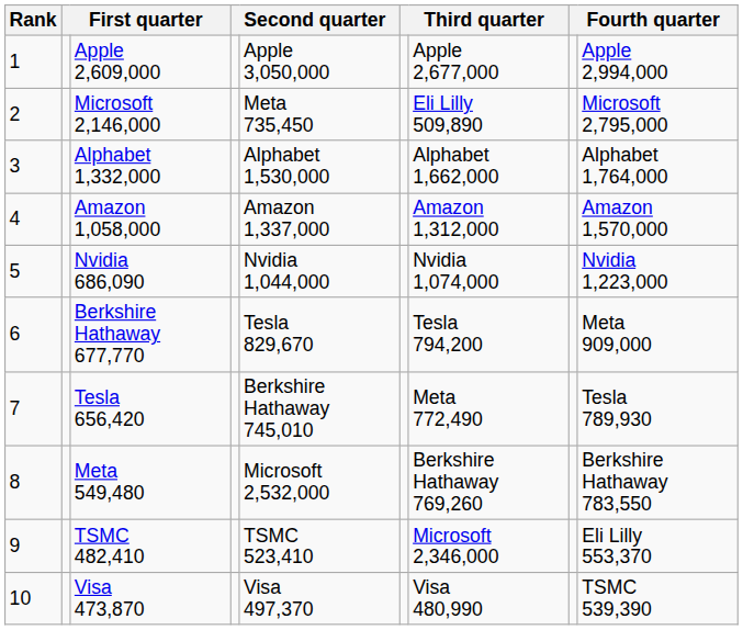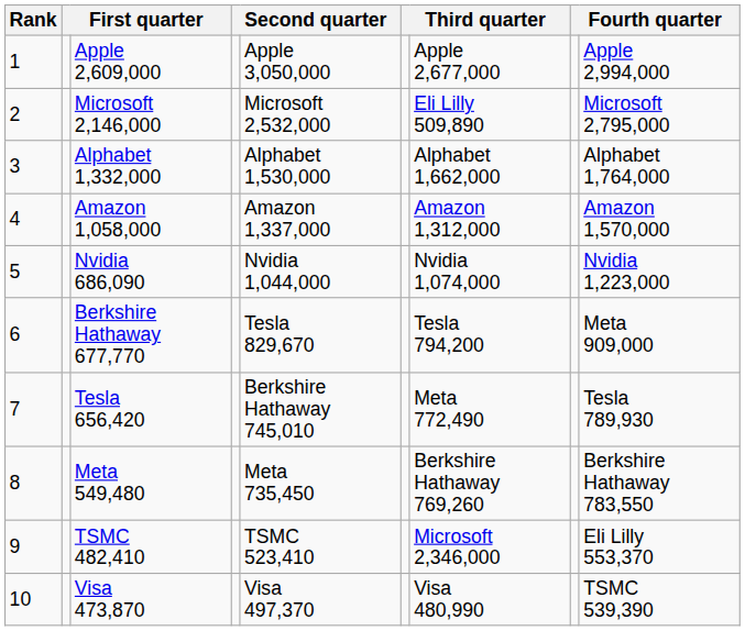Microsoft 2,146,000 | column 5: Meta 735,450 -> Microsoft 2,532,000
Meta 549,480 | column 5: Microsoft 2,532,000 -> Meta 735,450
